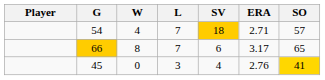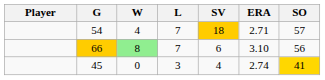66 | W: no background -> lightgreen background
66 | ERA: 3.17 -> 3.10
66 | SO: 65 -> 56
45 | ERA: 2.76 -> 2.74
